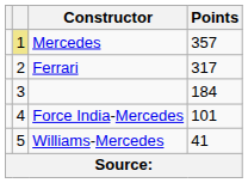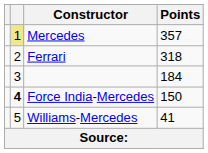Ferrari | Points: 317 -> 318
Force India-Mercedes | column 2: normal -> bold
Force India-Mercedes | Points: 101 -> 150
